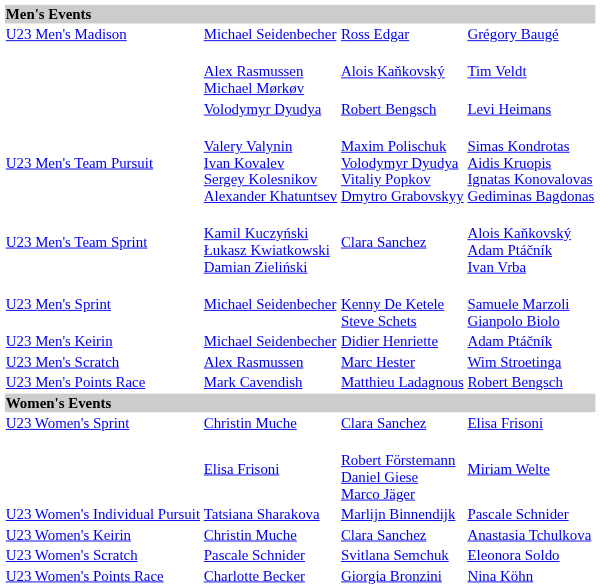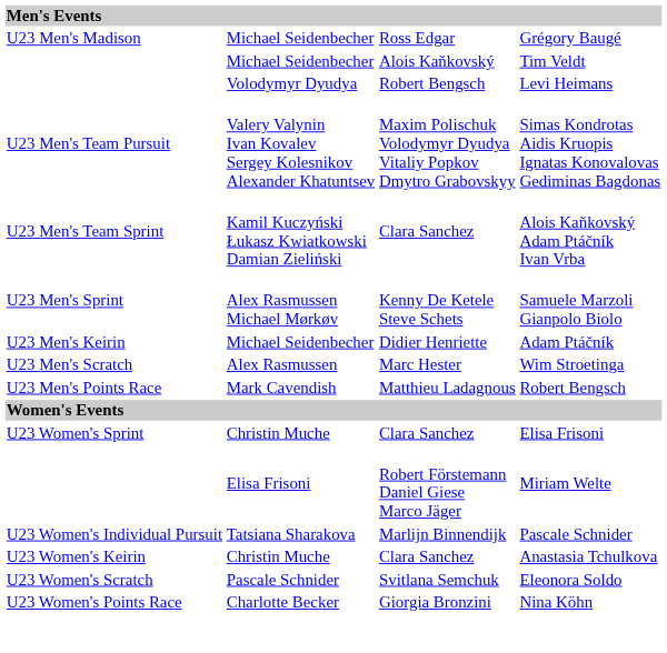Tim Veldt | column 2: Alex Rasmussen Michael Mørkøv -> Michael Seidenbecher
Samuele Marzoli Gianpolo Biolo | column 2: Michael Seidenbecher -> Alex Rasmussen Michael Mørkøv
